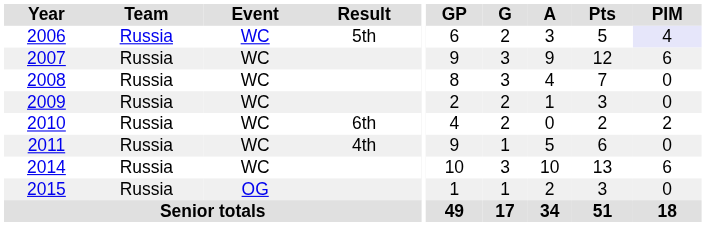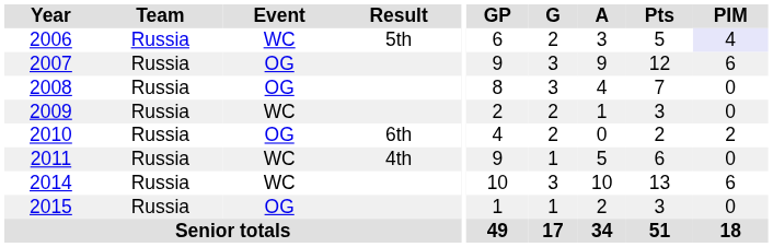2007 | Event: WC -> OG
2008 | Event: WC -> OG
2010 | Event: WC -> OG
